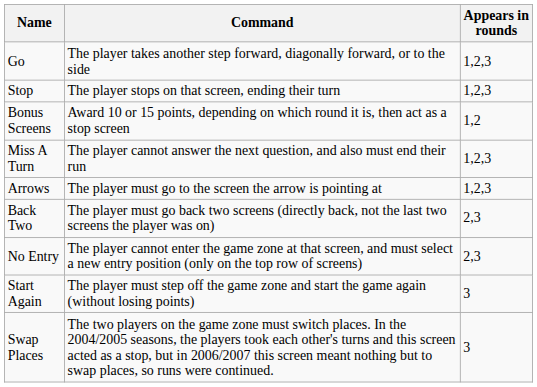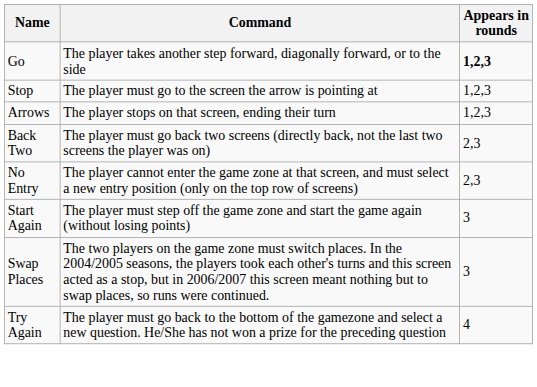Go | Appears in rounds: normal -> bold
Stop | Command: The player stops on that screen, ending their turn -> The player must go to the screen the arrow is pointing at
- row: Bonus Screens | Award 10 or 15 points, depending on which round it is, then act as a stop screen | 1,2
- row: Miss A Turn | The player cannot answer the next question, and also must end their run | 1,2,3
Arrows | Command: The player must go to the screen the arrow is pointing at -> The player stops on that screen, ending their turn
+ row: Try Again | The player must go back to the bottom of the gamezone and select a new question. He/She has not won a prize for the preceding question | 4
